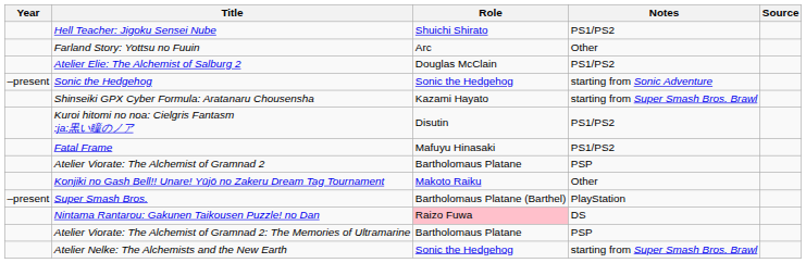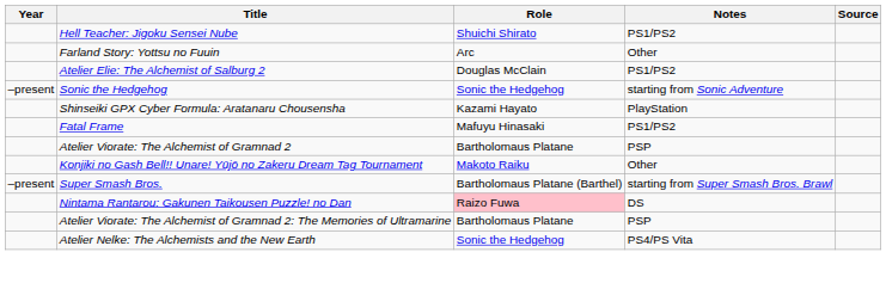Shinseiki GPX Cyber Formula: Aratanaru Chousensha | Notes: starting from Super Smash Bros. Brawl -> PlayStation
- row: Kuroi hitomi no noa: Cielgris Fantasm :ja:黒い瞳のノア | Disutin | PS1/PS2
Super Smash Bros. | Notes: PlayStation -> starting from Super Smash Bros. Brawl
Atelier Nelke: The Alchemists and the New Earth | Notes: starting from Super Smash Bros. Brawl -> PS4/PS Vita
